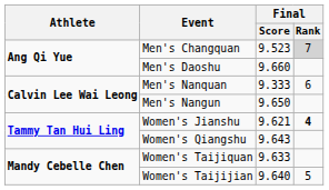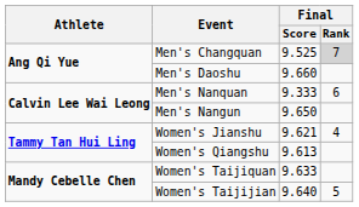Men's Changquan | Final / Score: 9.523 -> 9.525
Women's Jianshu | Final / Rank: bold -> normal
Women's Qiangshu | Final / Score: 9.643 -> 9.613
